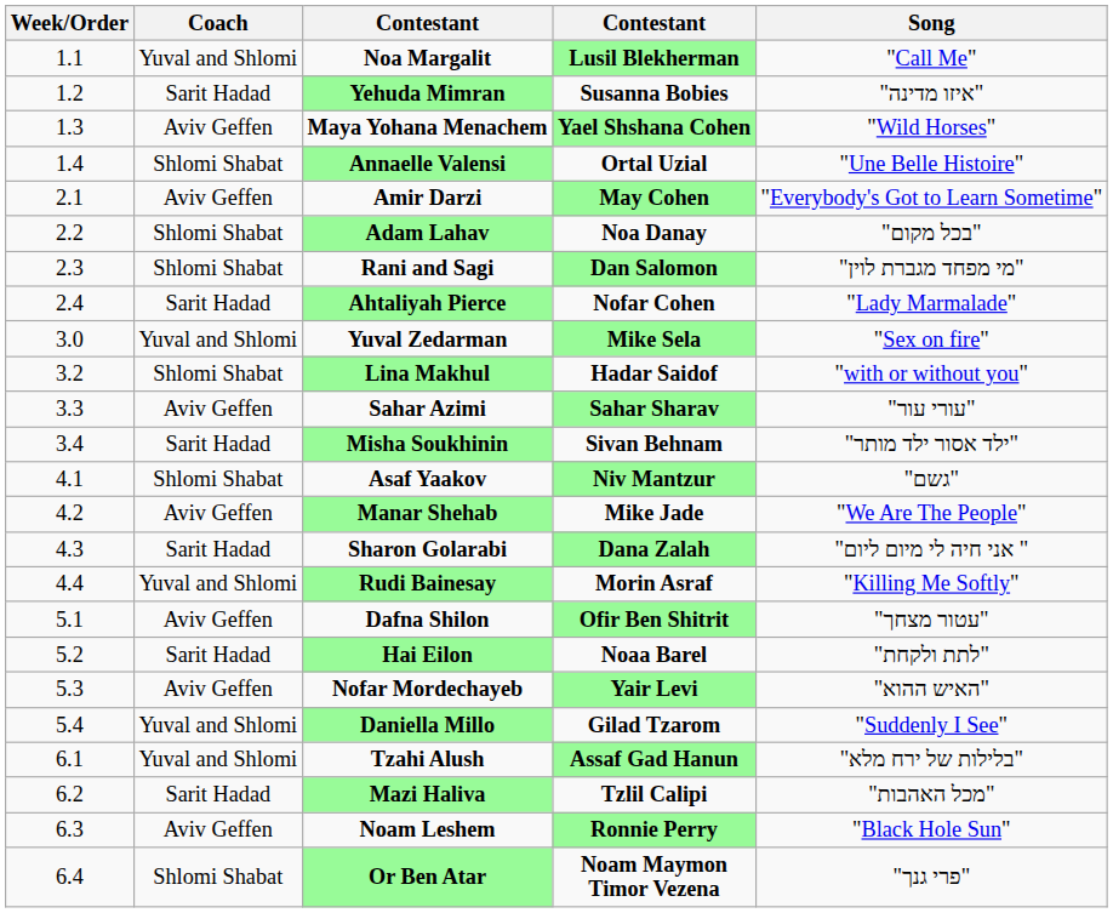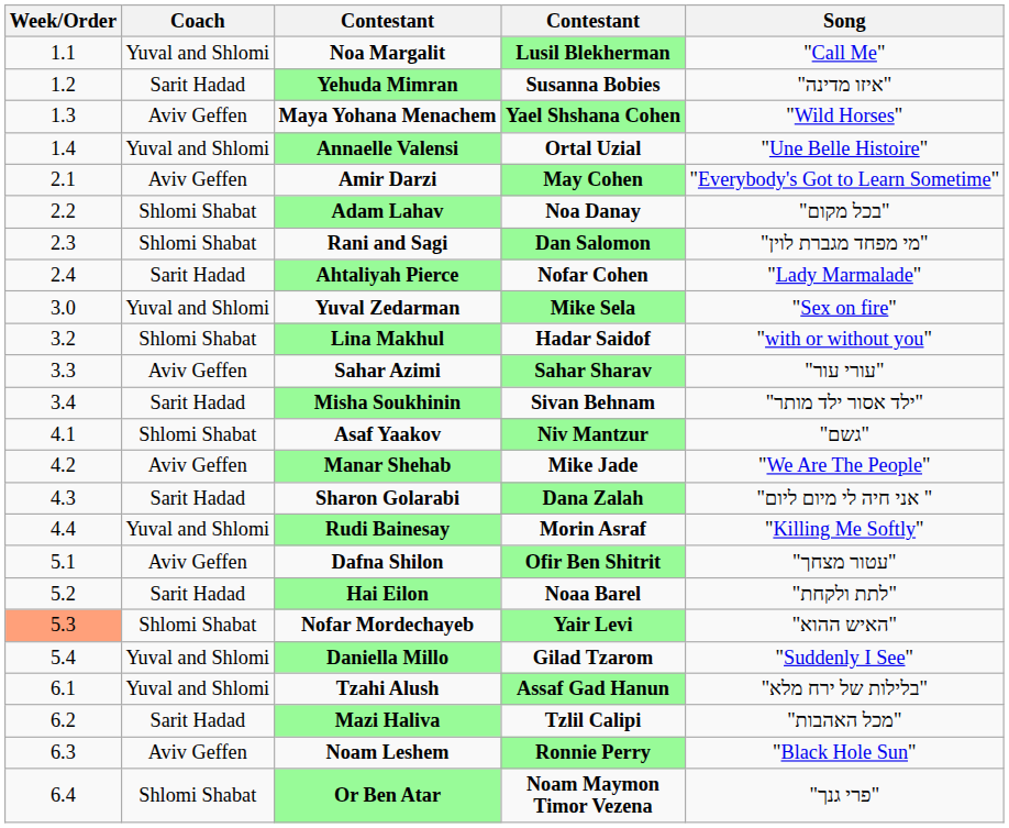Annaelle Valensi | Coach: Shlomi Shabat -> Yuval and Shlomi
Nofar Mordechayeb | Week/Order: no background -> lightsalmon background
Nofar Mordechayeb | Coach: Aviv Geffen -> Shlomi Shabat
